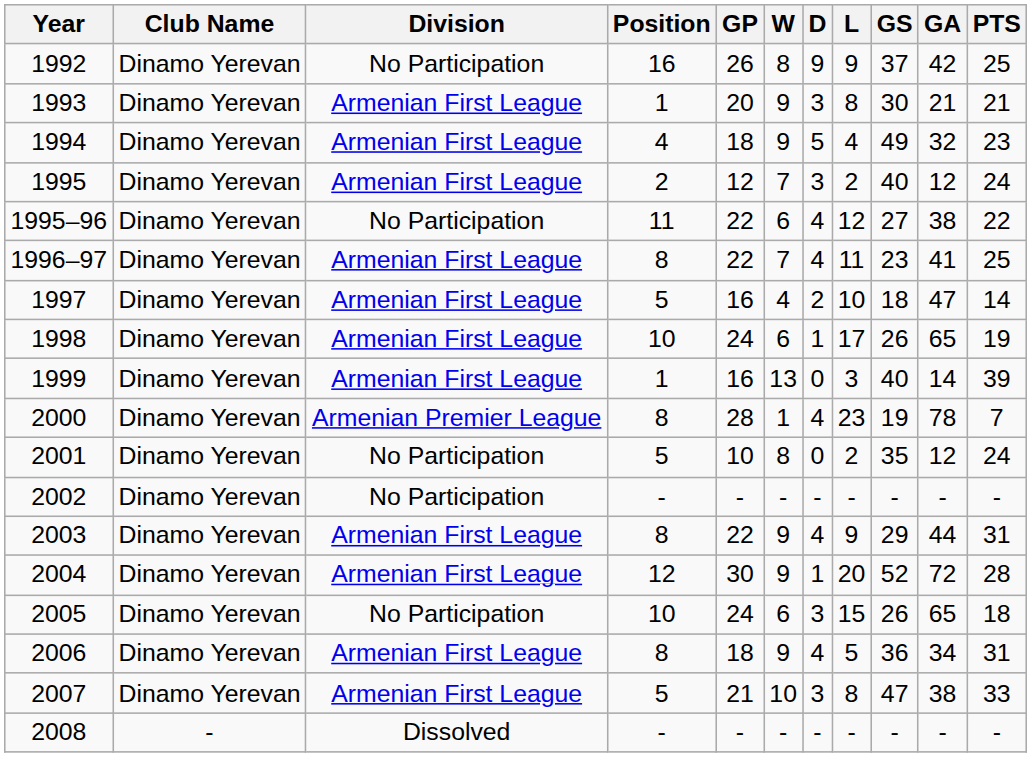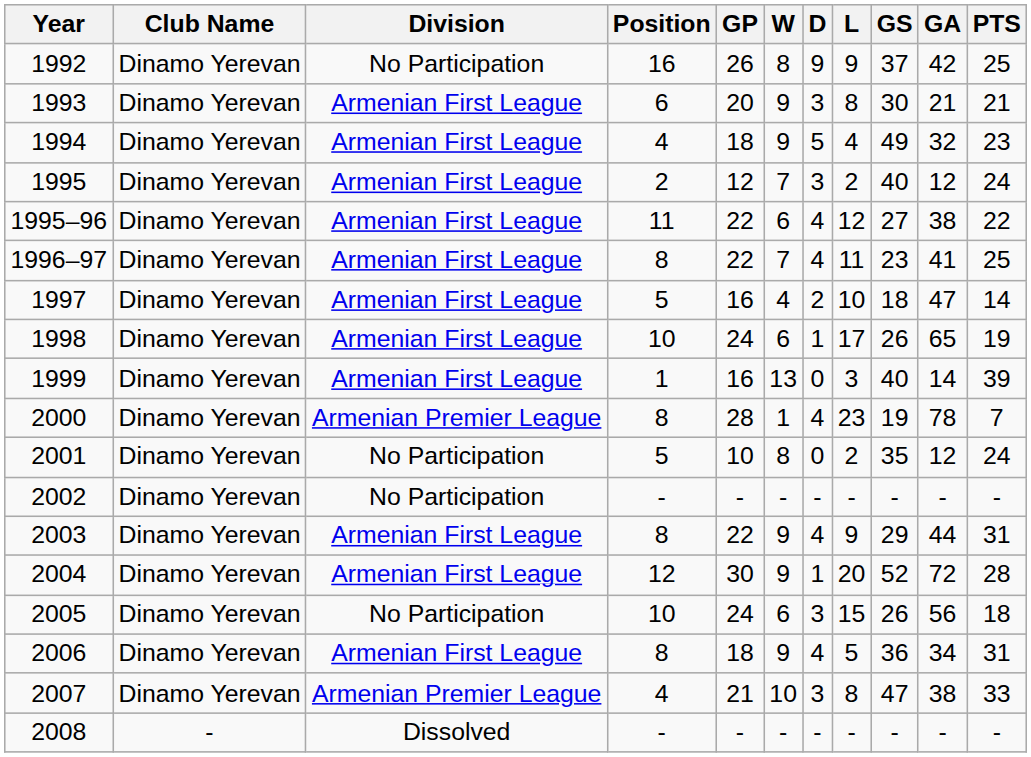1993 | Position: 1 -> 6
1995–96 | Division: No Participation -> Armenian First League
2005 | GA: 65 -> 56
2007 | Division: Armenian First League -> Armenian Premier League
2007 | Position: 5 -> 4
